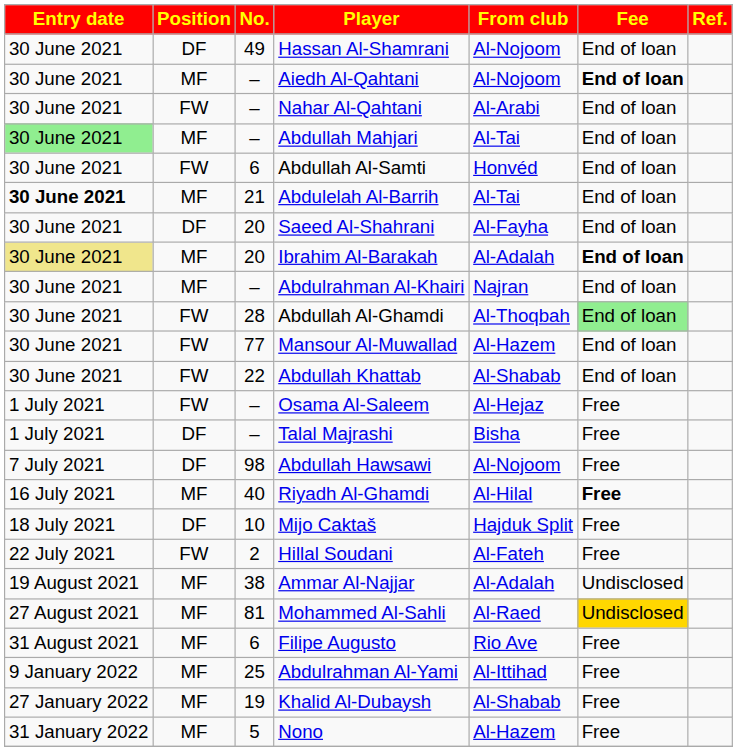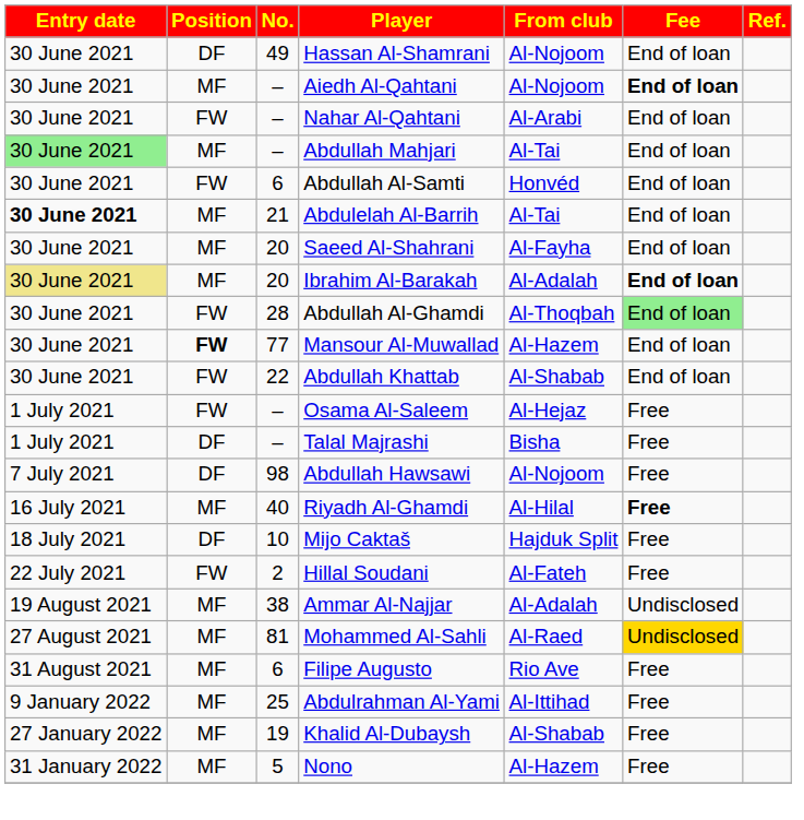Saeed Al-Shahrani | Position: DF -> MF
- row: 30 June 2021 | MF | – | Abdulrahman Al-Khairi | Najran | End of loan
Mansour Al-Muwallad | Position: normal -> bold
